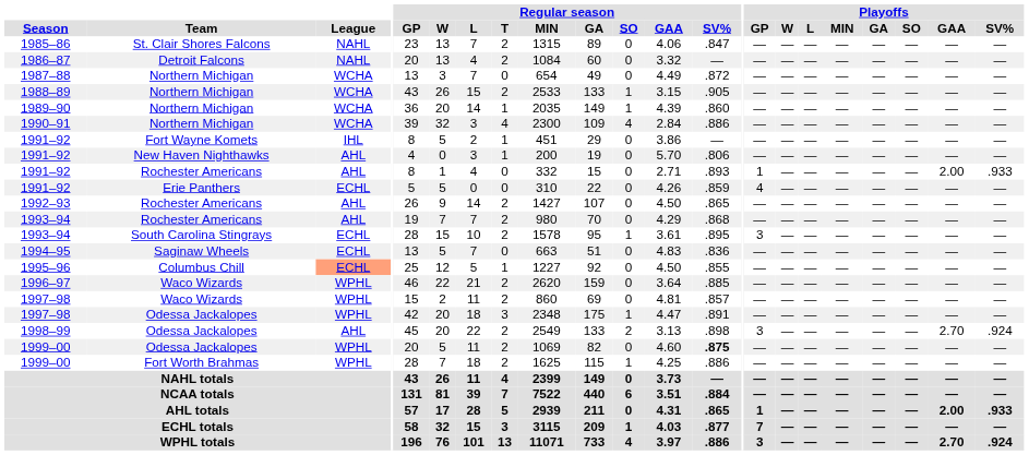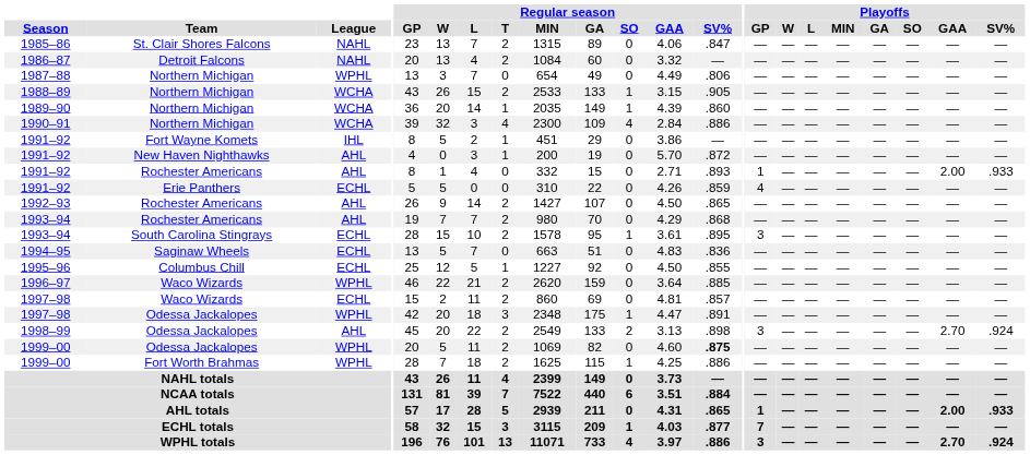1987–88 | League: WCHA -> WPHL
1987–88 | Regular season / SV%: .872 -> .806
1991–92 / New Haven Nighthawks | Regular season / SV%: .806 -> .872
1995–96 | League: lightsalmon background -> no background
1997–98 / Waco Wizards | League: WPHL -> ECHL
